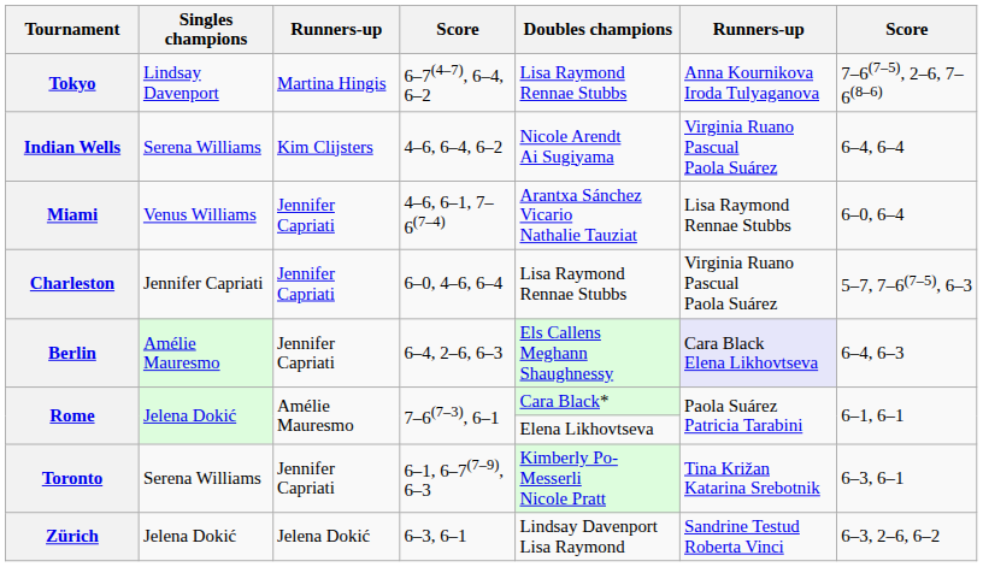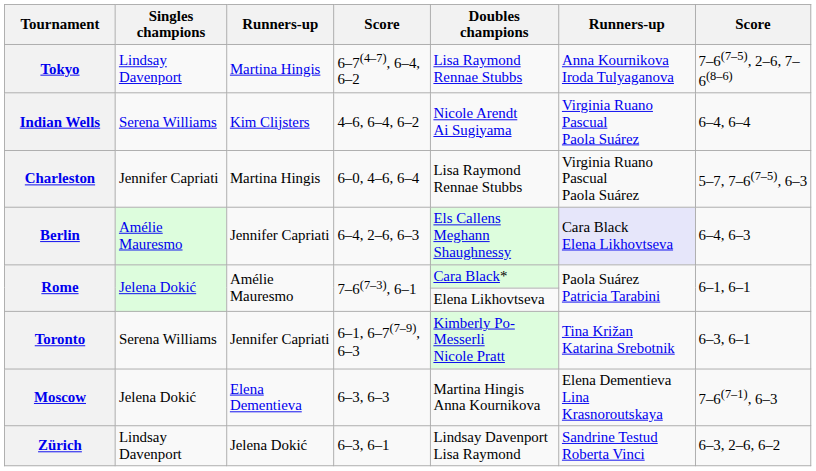- row: Miami | Venus Williams | Jennifer Capriati | 4–6, 6–1, 7–6(7–4) | Arantxa Sánchez Vicario Nathalie Tauziat | Lisa Raymond Rennae Stubbs | 6–0, 6–4
Charleston | column 3: Jennifer Capriati -> Martina Hingis
+ row: Moscow | Jelena Dokić | Elena Dementieva | 6–3, 6–3 | Martina Hingis Anna Kournikova | Elena Dementieva Lina Krasnoroutskaya | 7–6(7–1), 6–3
Zürich | Singles champions: Jelena Dokić -> Lindsay Davenport
